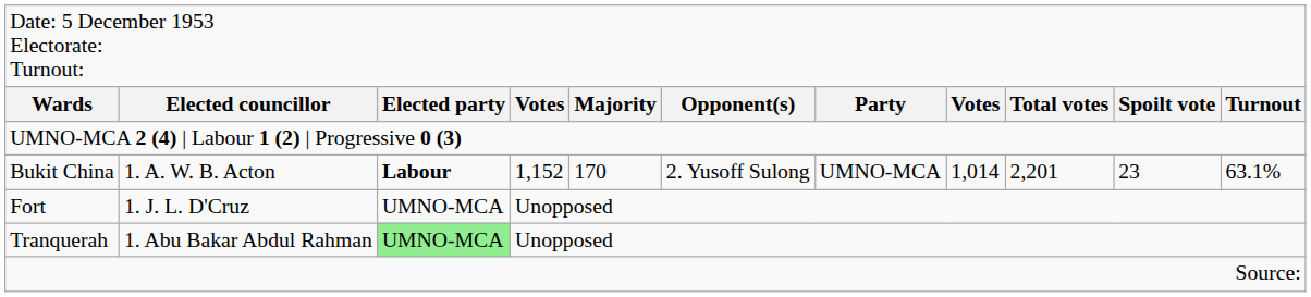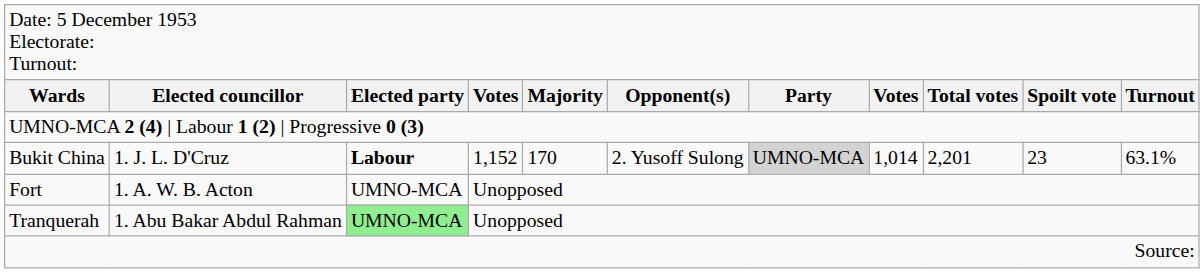Bukit China | column 2: 1. A. W. B. Acton -> 1. J. L. D'Cruz
Bukit China | column 7: no background -> lightgrey background
Fort | column 2: 1. J. L. D'Cruz -> 1. A. W. B. Acton
